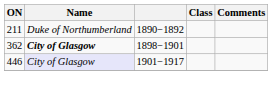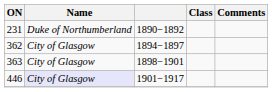1890−1892 | ON: 211 -> 231
+ row: 362 | City of Glasgow | 1894−1897
1898−1901 | ON: 362 -> 363
1898−1901 | Name: bold -> normal
